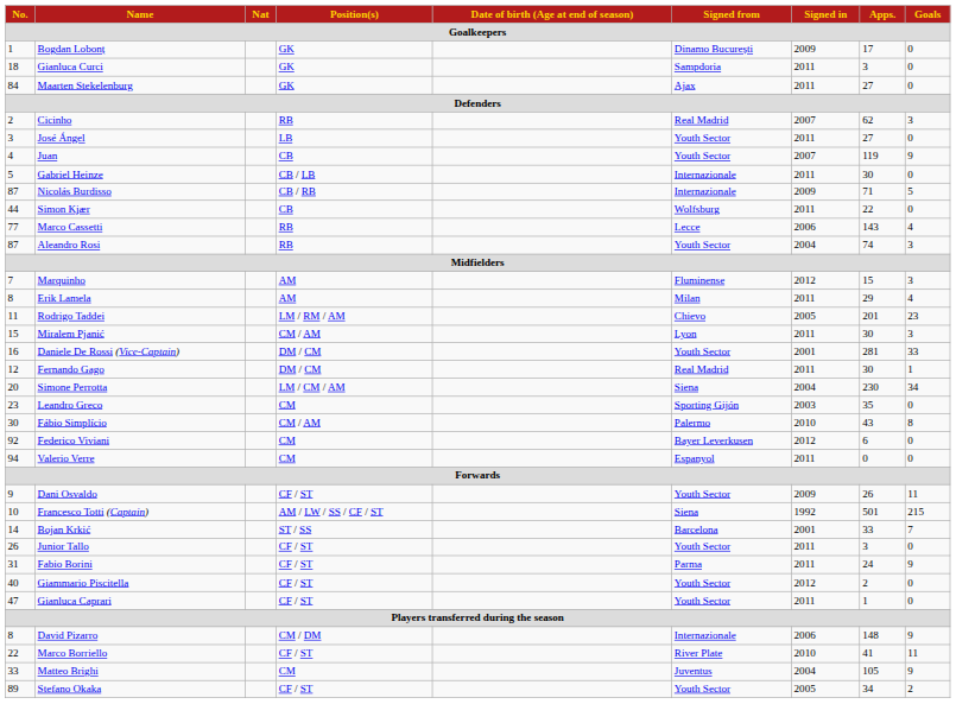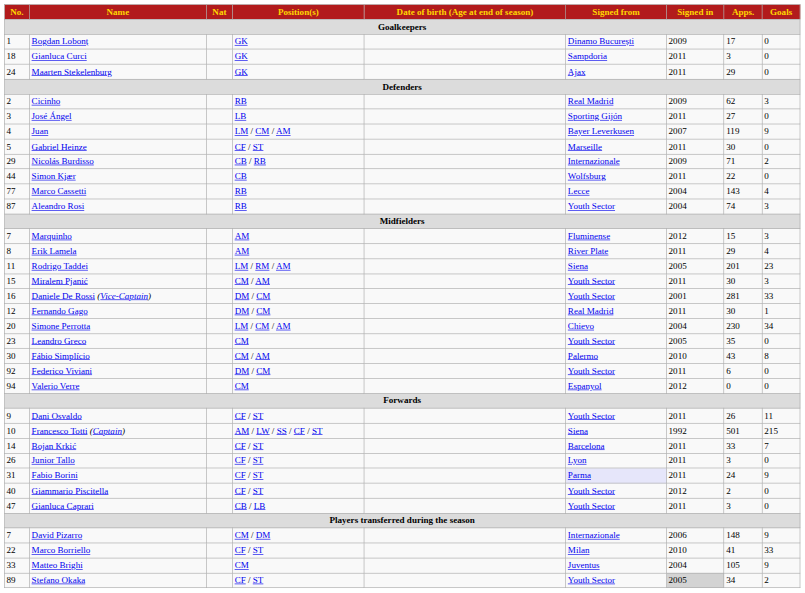Maarten Stekelenburg | No.: 84 -> 24
Maarten Stekelenburg | Apps.: 27 -> 29
Cicinho | Signed in: 2007 -> 2009
José Ángel | Signed from: Youth Sector -> Sporting Gijón
Juan | Position(s): CB -> LM / CM / AM
Juan | Signed from: Youth Sector -> Bayer Leverkusen
Gabriel Heinze | Position(s): CB / LB -> CF / ST
Gabriel Heinze | Signed from: Internazionale -> Marseille
Nicolás Burdisso | No.: 87 -> 29
Nicolás Burdisso | Goals: 5 -> 2
Marco Cassetti | Signed in: 2006 -> 2004
Erik Lamela | Signed from: Milan -> River Plate
Rodrigo Taddei | Signed from: Chievo -> Siena
Miralem Pjanić | Signed from: Lyon -> Youth Sector
Simone Perrotta | Signed from: Siena -> Chievo
Leandro Greco | Signed from: Sporting Gijón -> Youth Sector
Leandro Greco | Signed in: 2003 -> 2005
Federico Viviani | Position(s): CM -> DM / CM
Federico Viviani | Signed from: Bayer Leverkusen -> Youth Sector
Federico Viviani | Signed in: 2012 -> 2011
Valerio Verre | Signed in: 2011 -> 2012
Dani Osvaldo | Signed in: 2009 -> 2011
Bojan Krkić | Position(s): ST / SS -> CF / ST
Bojan Krkić | Signed in: 2001 -> 2011
Junior Tallo | Signed from: Youth Sector -> Lyon
Fabio Borini | Signed from: no background -> lavender background
Gianluca Caprari | Position(s): CF / ST -> CB / LB
Gianluca Caprari | Apps.: 1 -> 3
David Pizarro | No.: 8 -> 7
Marco Borriello | Signed from: River Plate -> Milan
Marco Borriello | Goals: 11 -> 33
Stefano Okaka | Signed in: no background -> lightgrey background
